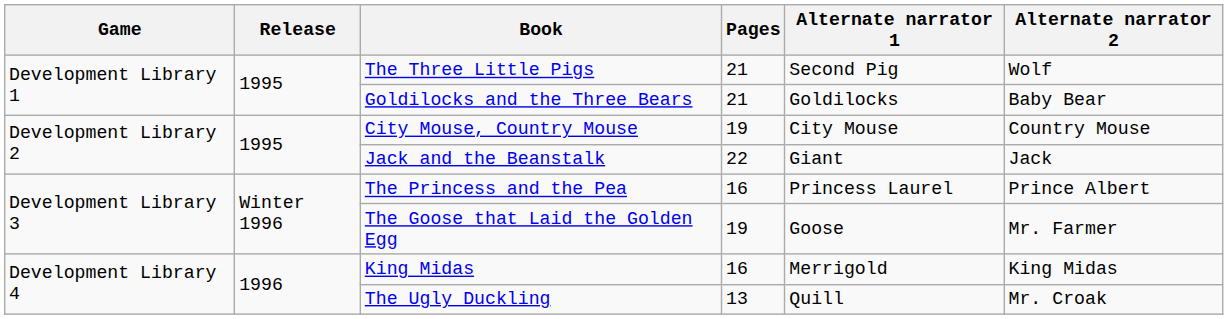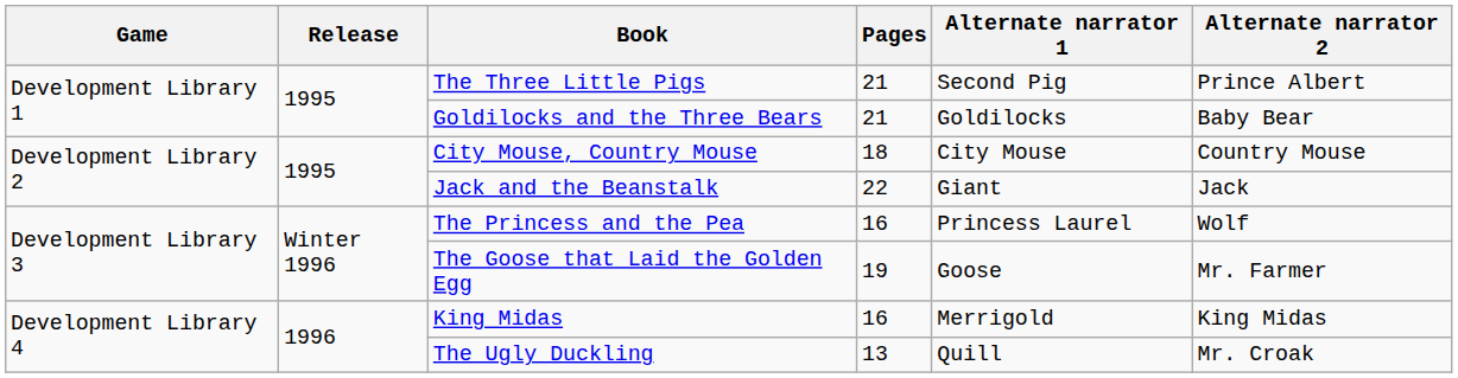The Three Little Pigs | Alternate narrator 2: Wolf -> Prince Albert
City Mouse, Country Mouse | Pages: 19 -> 18
The Princess and the Pea | Alternate narrator 2: Prince Albert -> Wolf
